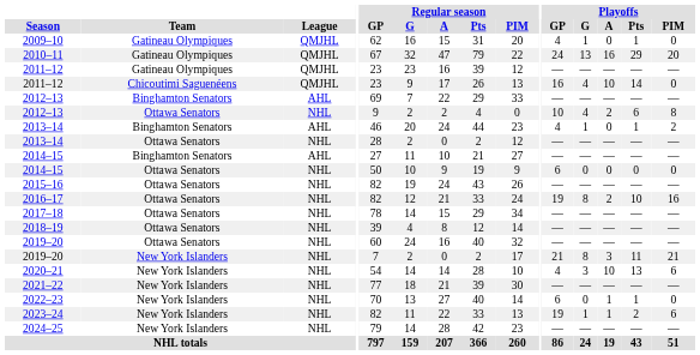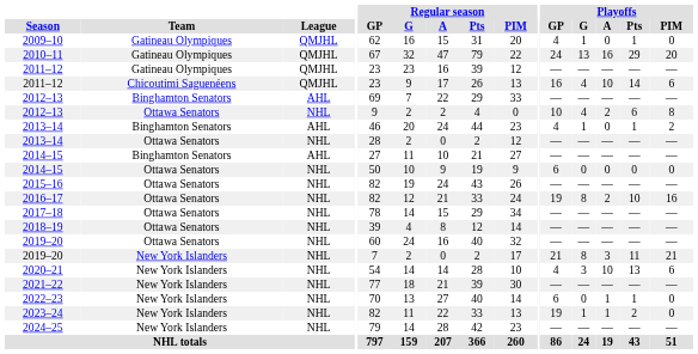2011–12 / Chicoutimi Saguenéens | Playoffs / PIM: 0 -> 6
2023–24 | Playoffs / PIM: 6 -> 0
